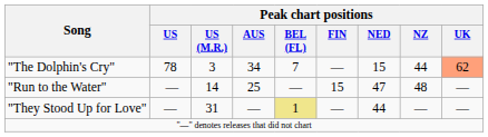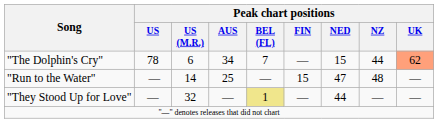"The Dolphin's Cry" | Peak chart positions / US (M.R.): 3 -> 6
"They Stood Up for Love" | Peak chart positions / US (M.R.): 31 -> 32
